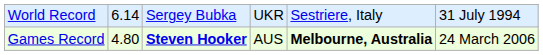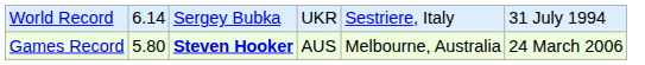Games Record | column 2: 4.80 -> 5.80
Games Record | column 5: bold -> normal
